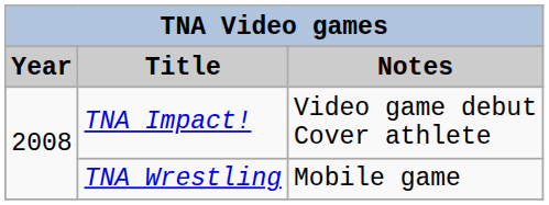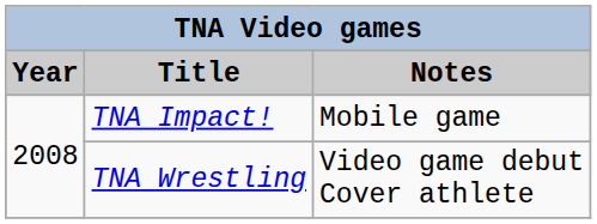TNA Impact! | Notes: Video game debut Cover athlete -> Mobile game
TNA Wrestling | Notes: Mobile game -> Video game debut Cover athlete
